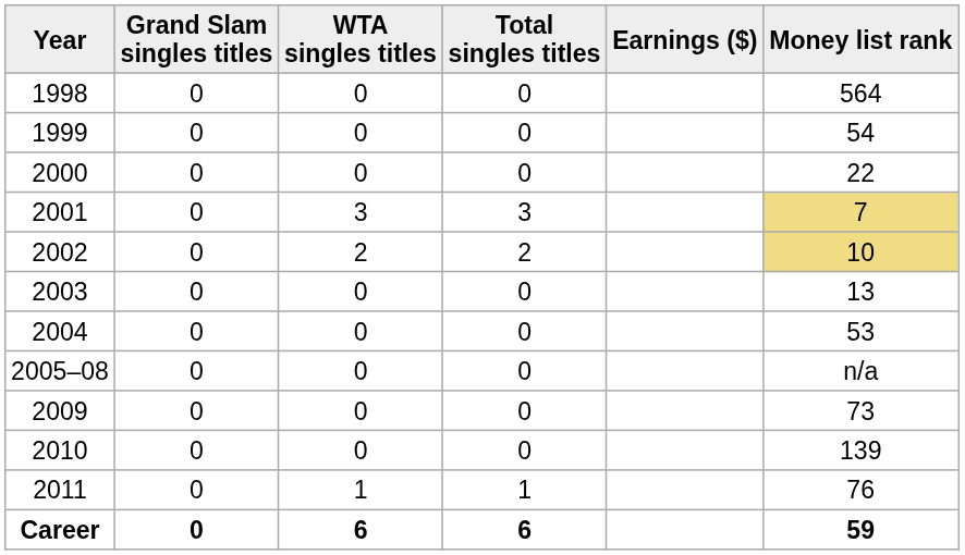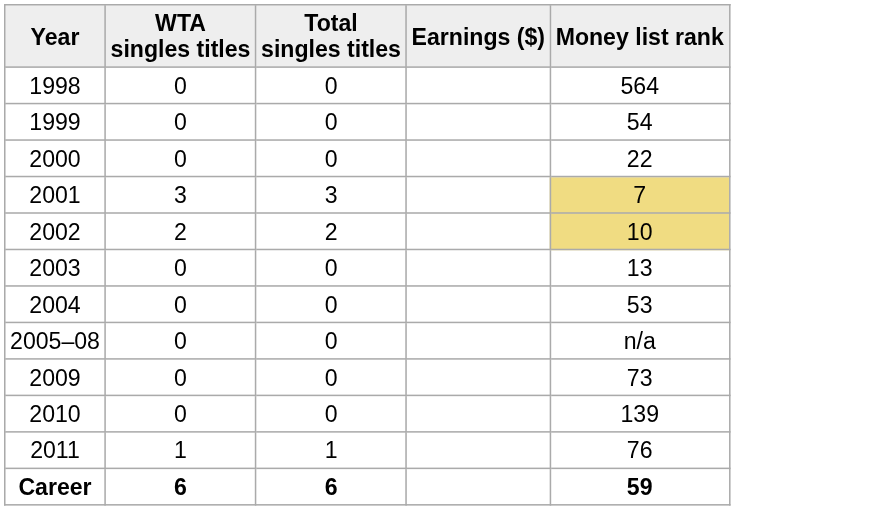- column: Grand Slam singles titles | 0 | 0 | 0 | 0 | 0 | 0 | 0 | 0 | 0 | 0 | 0 | 0
